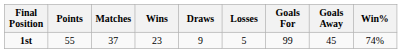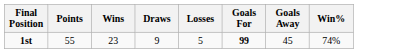- column: Matches | 37
1st | Goals For: normal -> bold
